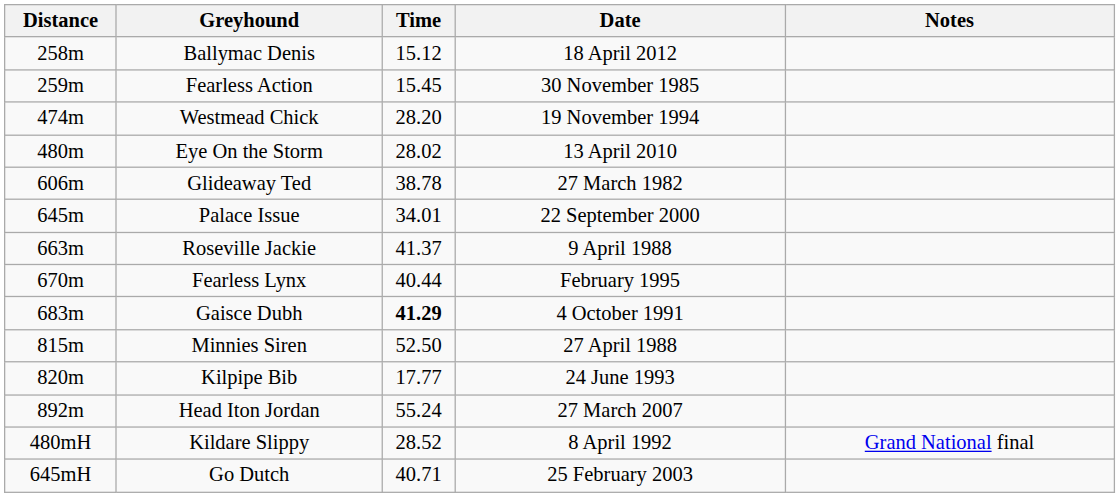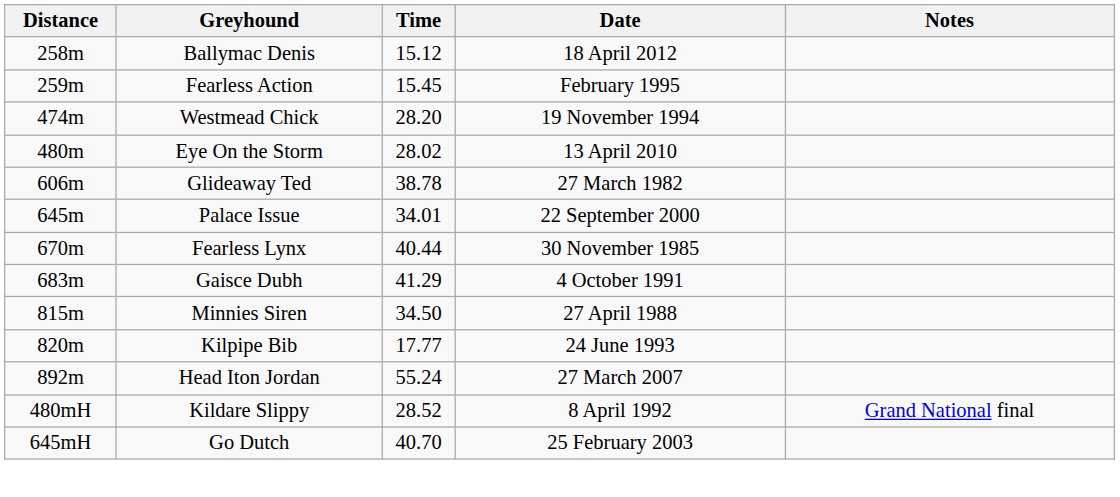Fearless Action | Date: 30 November 1985 -> February 1995
- row: 663m | Roseville Jackie | 41.37 | 9 April 1988
Fearless Lynx | Date: February 1995 -> 30 November 1985
Gaisce Dubh | Time: bold -> normal
Minnies Siren | Time: 52.50 -> 34.50
Go Dutch | Time: 40.71 -> 40.70
